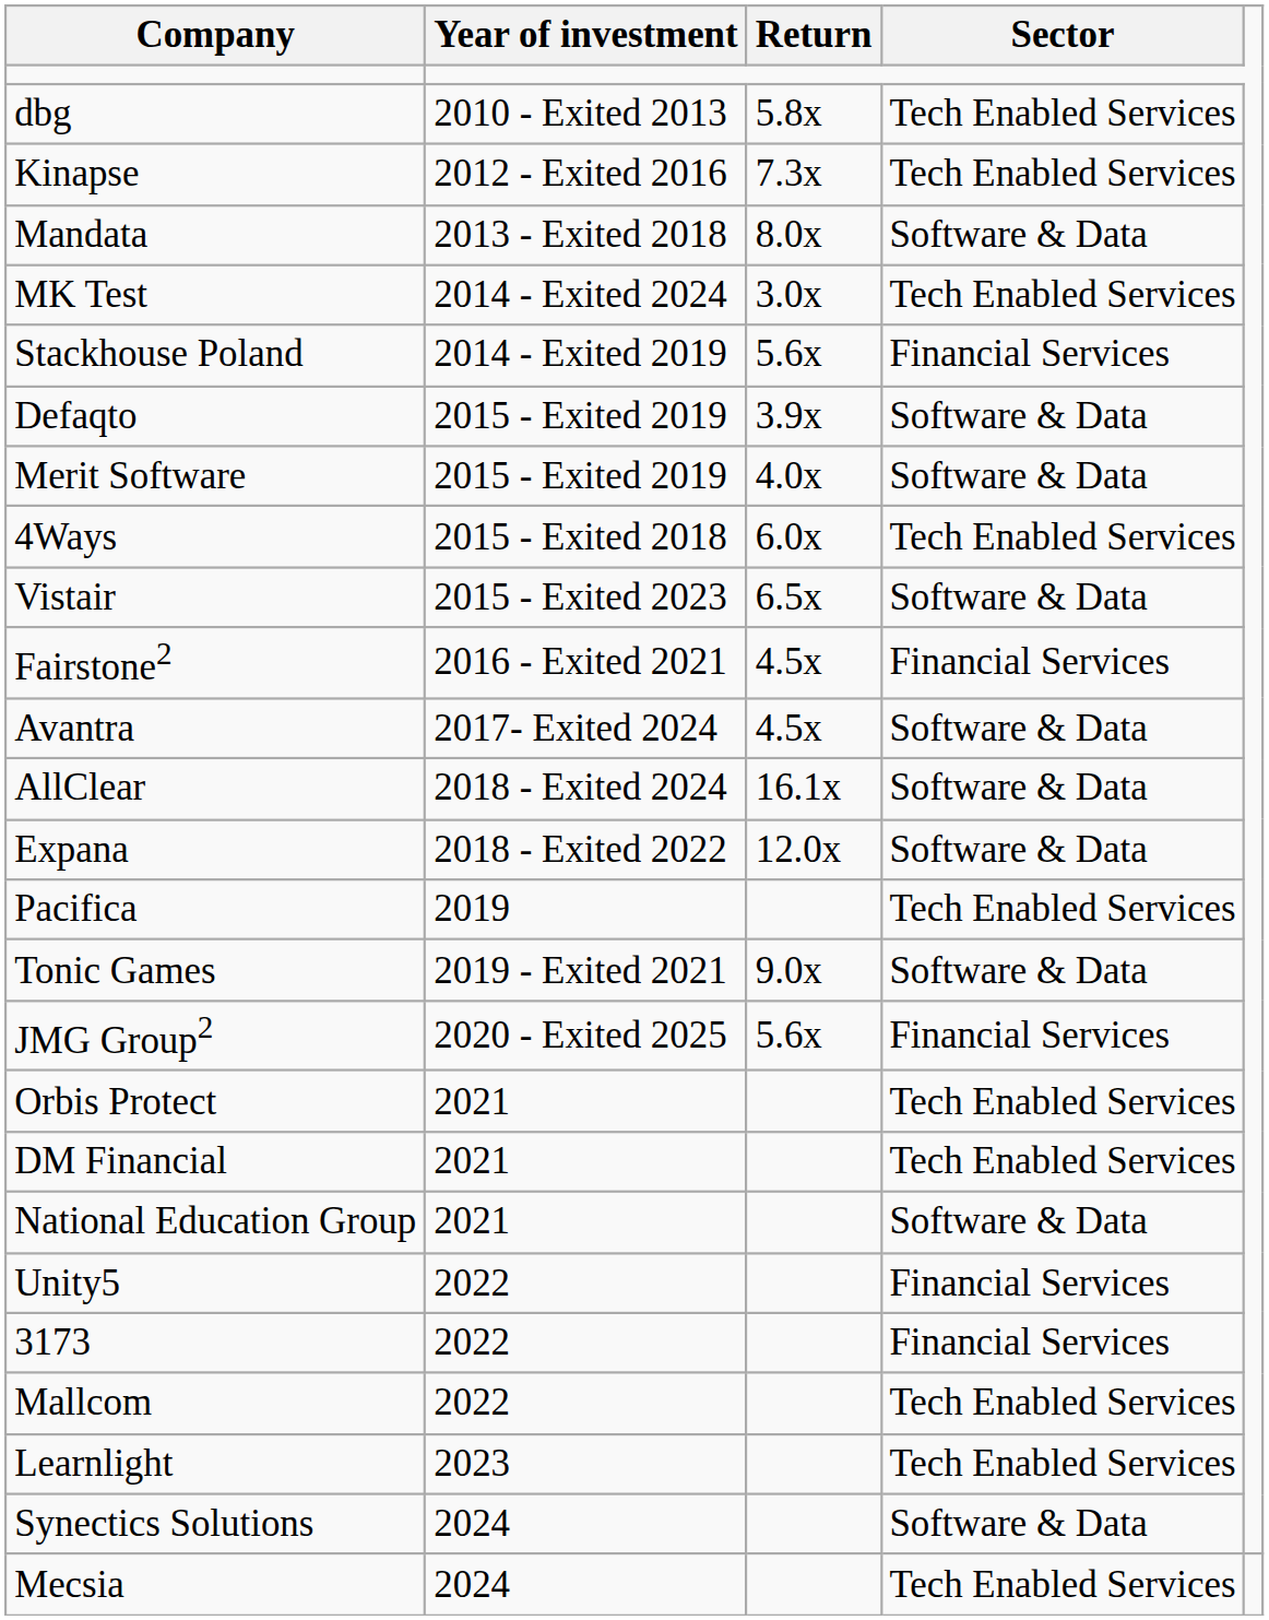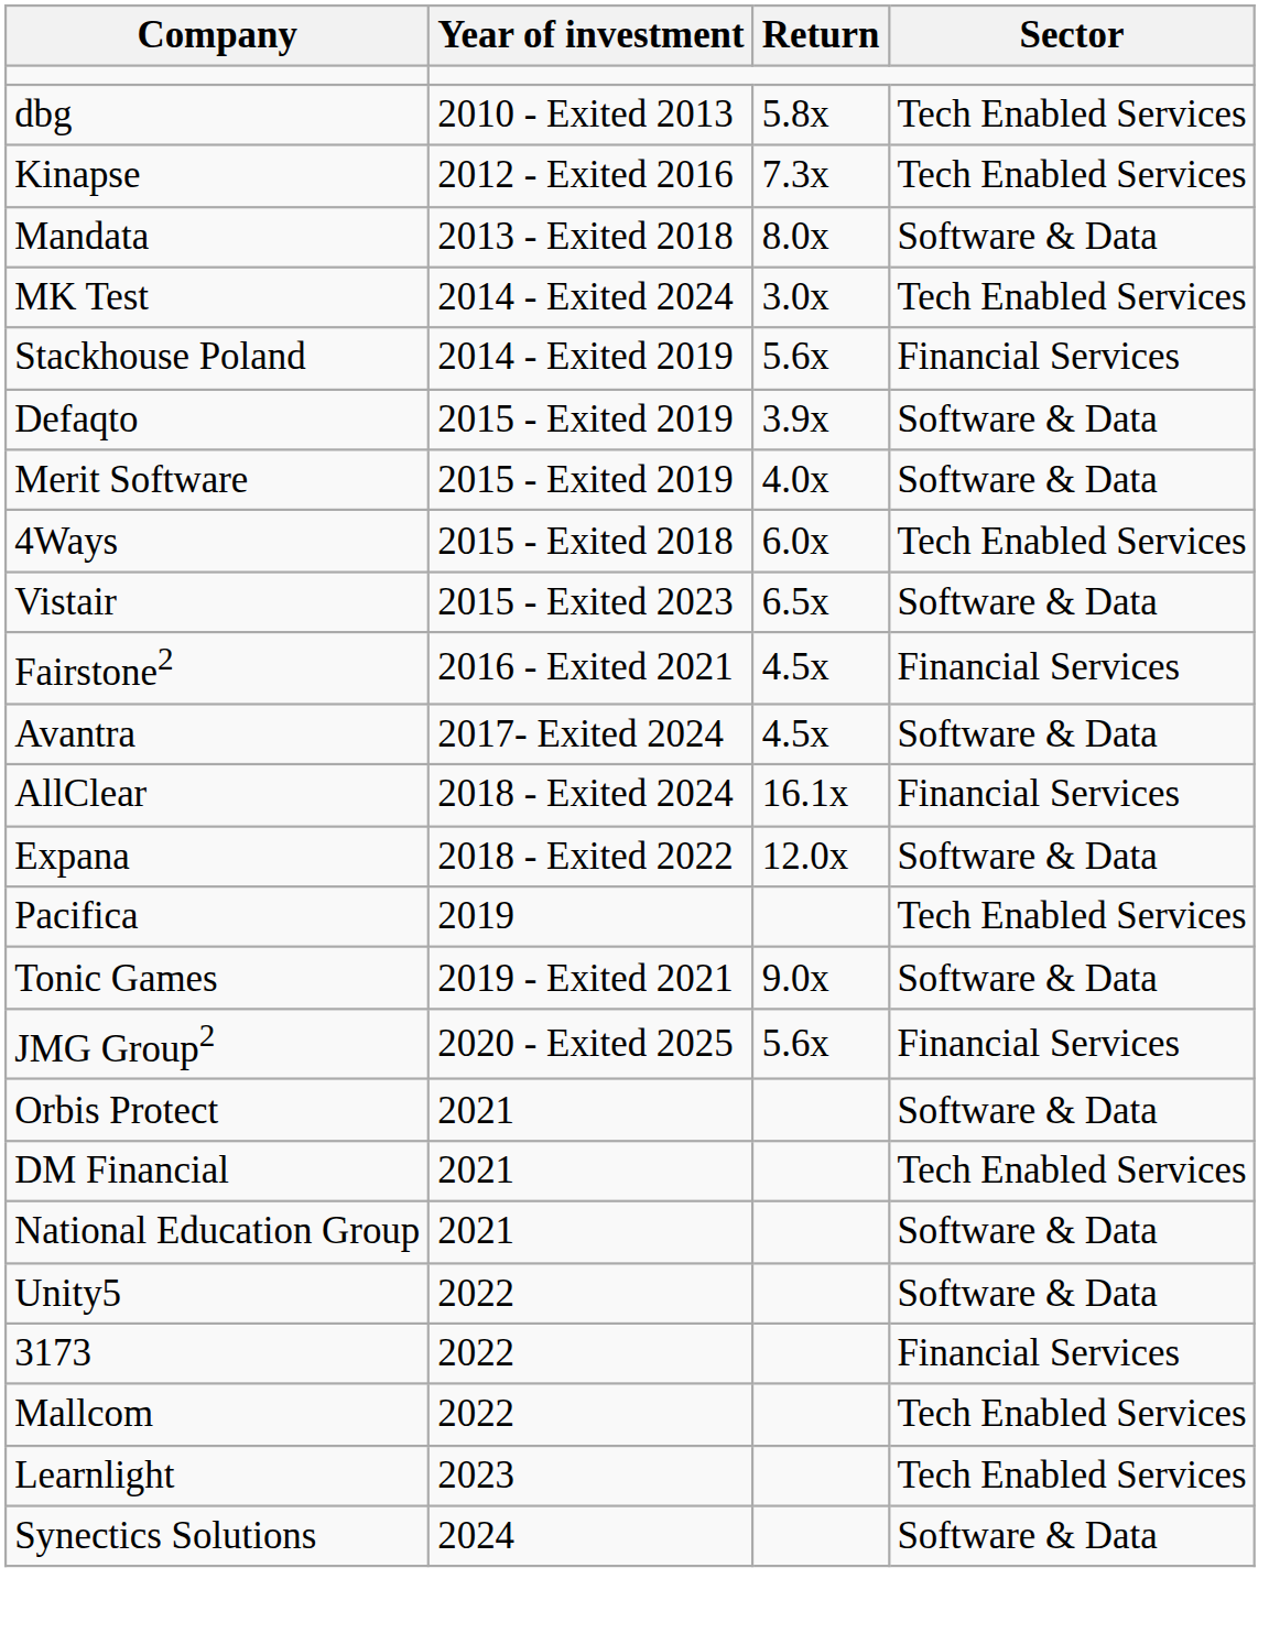AllClear | Sector: Software & Data -> Financial Services
Orbis Protect | Sector: Tech Enabled Services -> Software & Data
Unity5 | Sector: Financial Services -> Software & Data
- row: Mecsia | 2024 | Tech Enabled Services
